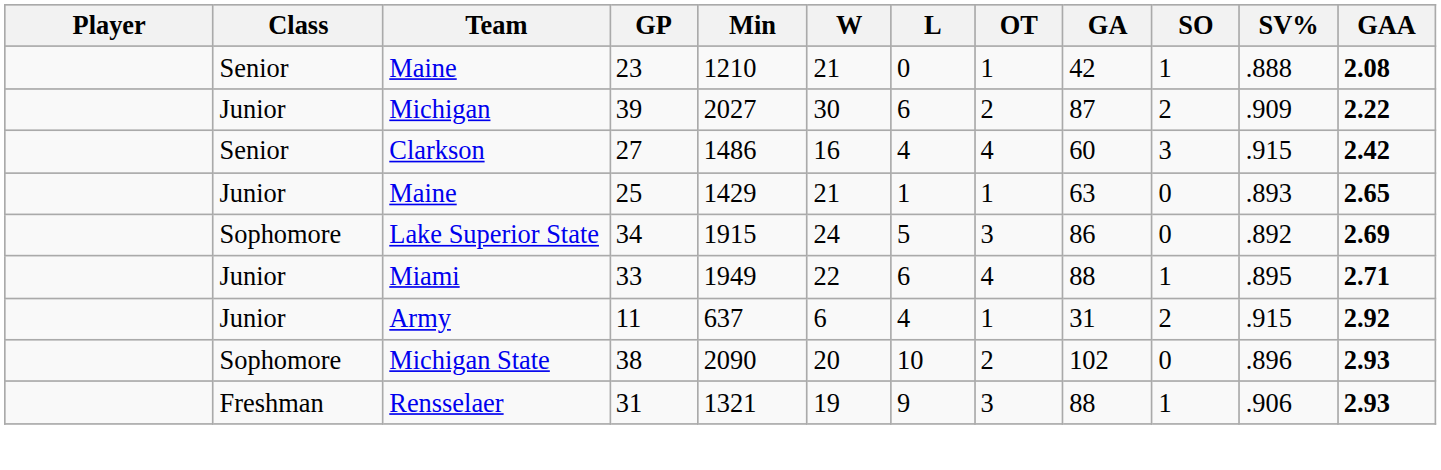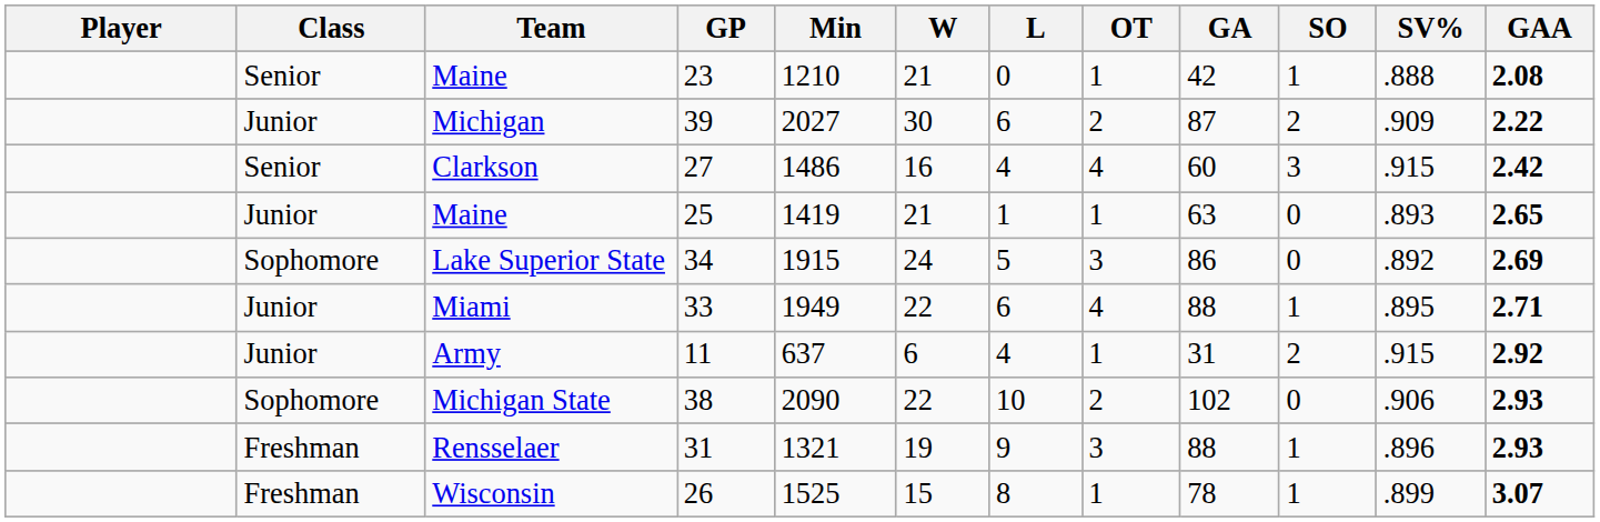Maine / 25 | Min: 1429 -> 1419
Michigan State | W: 20 -> 22
Michigan State | SV%: .896 -> .906
Rensselaer | SV%: .906 -> .896
+ row: Freshman | Wisconsin | 26 | 1525 | 15 | 8 | 1 | 78 | 1 | .899 | 3.07
